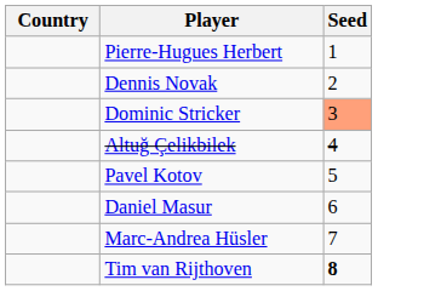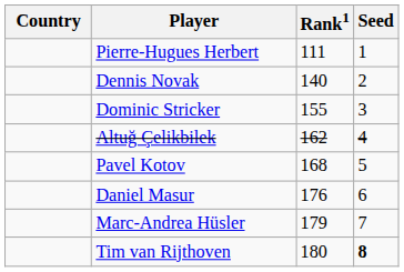+ column: Rank1 | 111 | 140 | 155 | 162 | 168 | 176 | 179 | 180
Dominic Stricker | Seed: lightsalmon background -> no background
